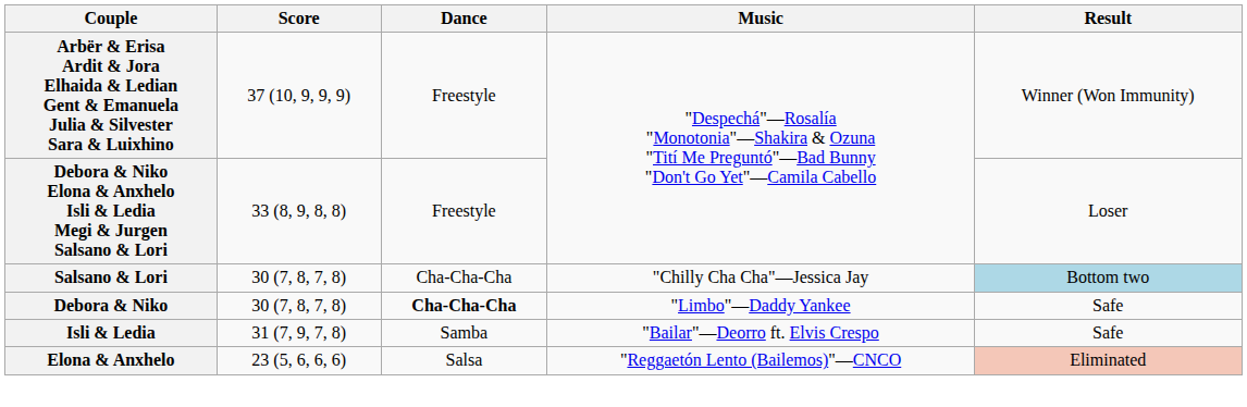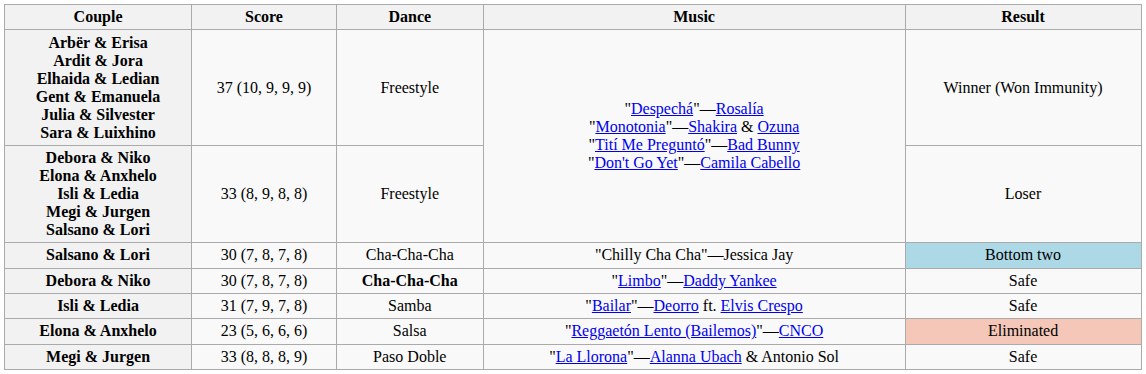+ row: Megi & Jurgen | 33 (8, 8, 8, 9) | Paso Doble | "La Llorona"—Alanna Ubach & Antonio Sol | Safe
